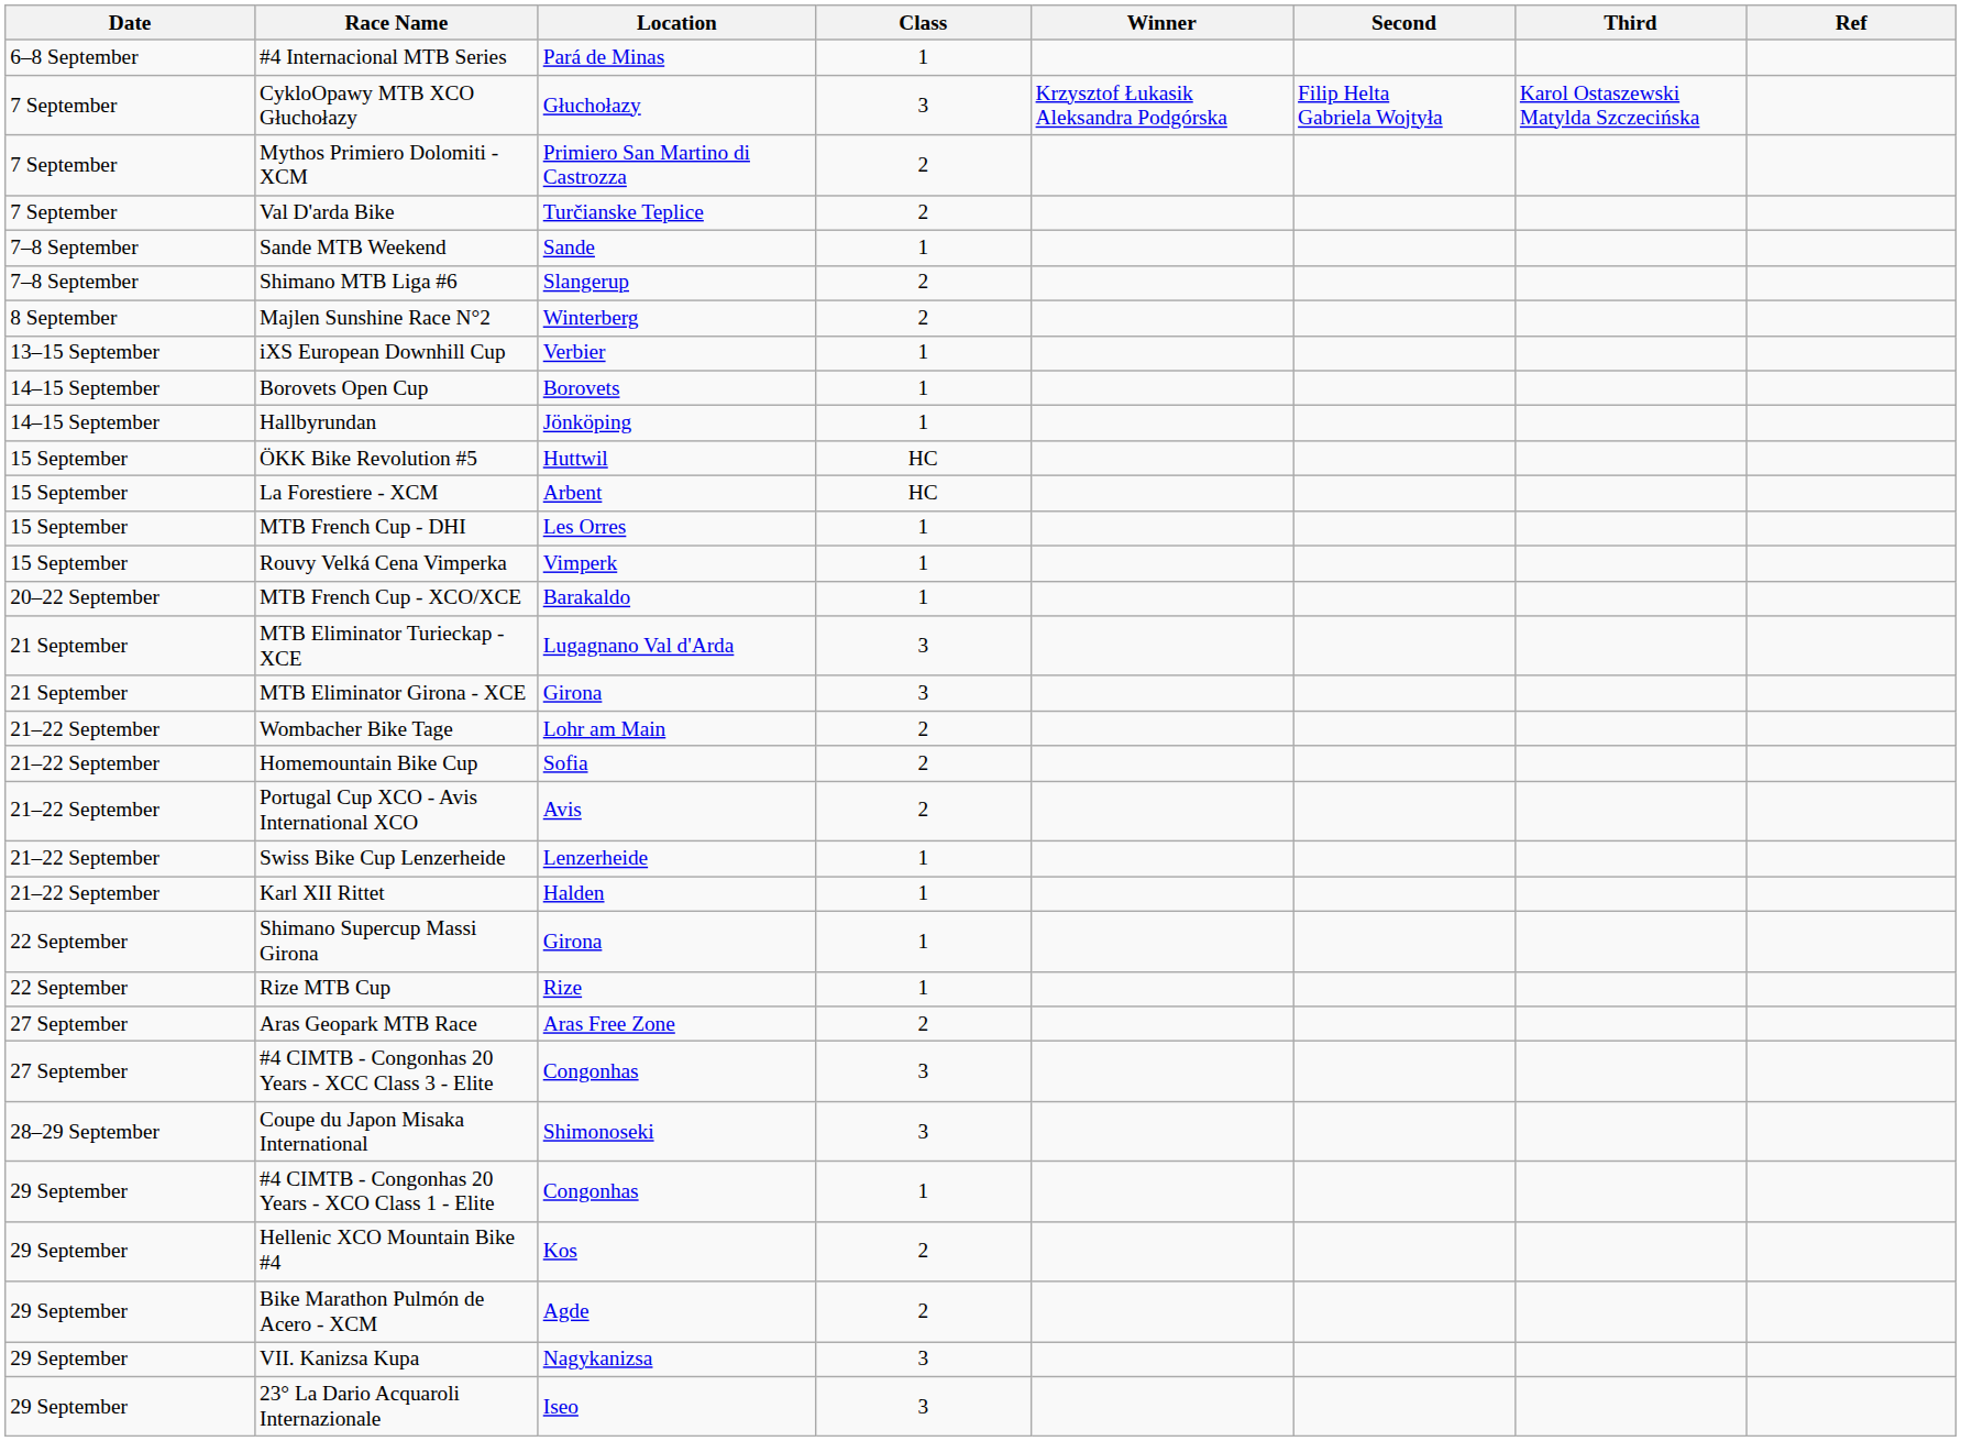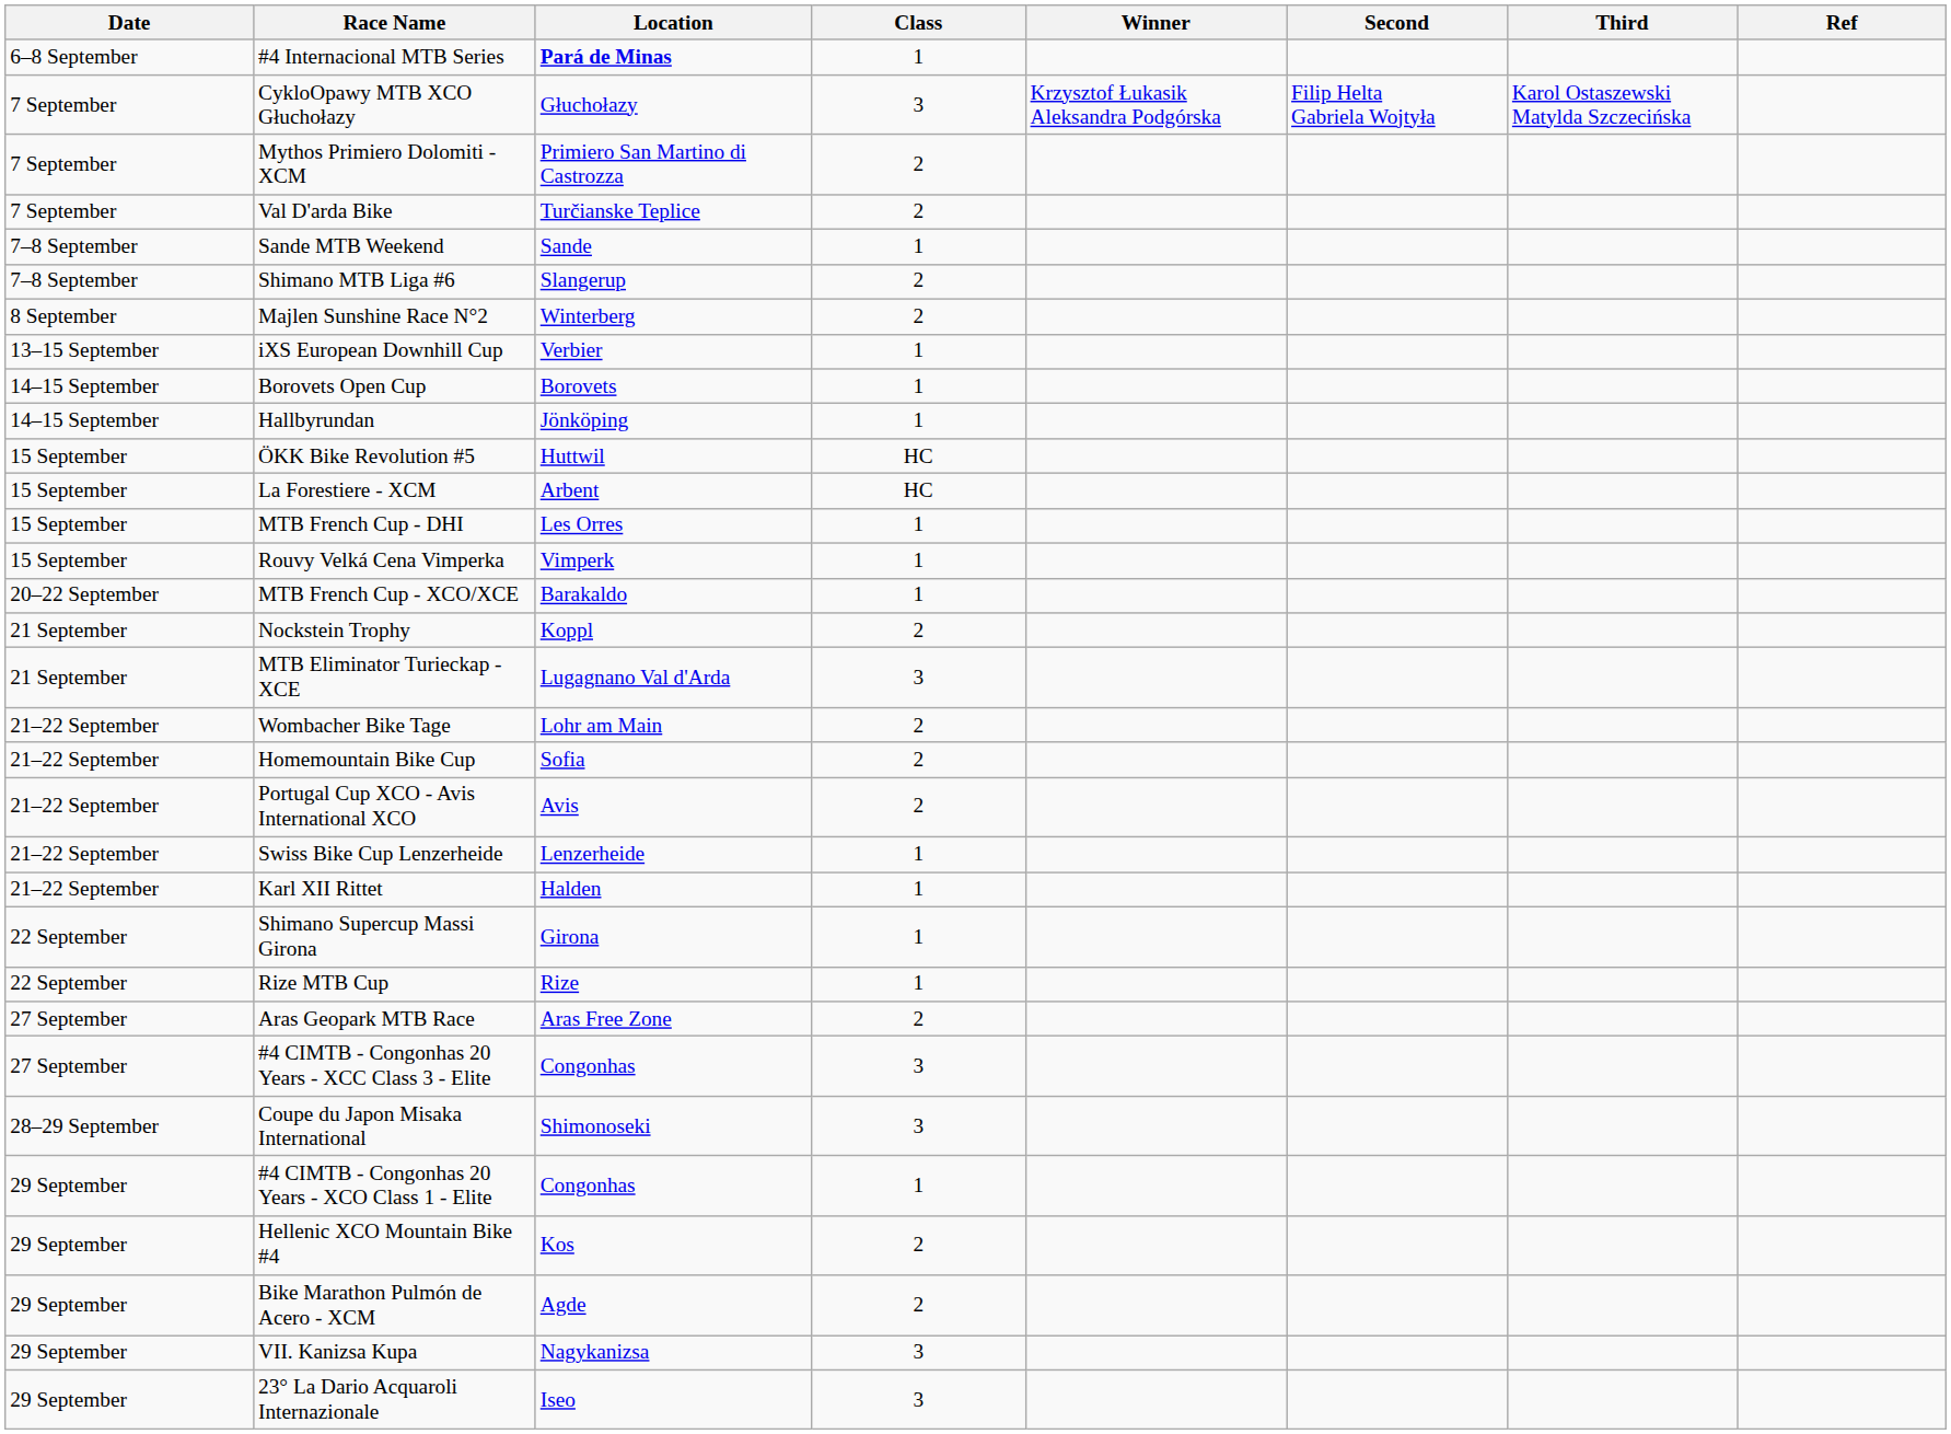#4 Internacional MTB Series | Location: normal -> bold
+ row: 21 September | Nockstein Trophy | Koppl | 2
- row: 21 September | MTB Eliminator Girona - XCE | Girona | 3
